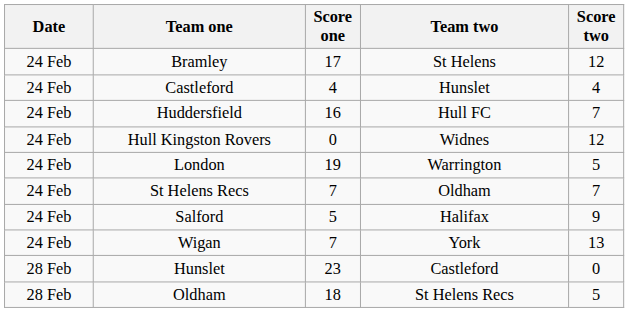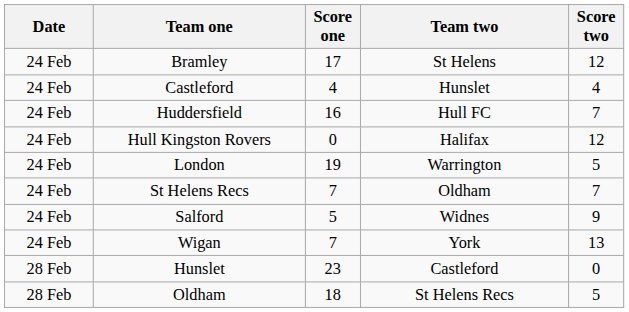Hull Kingston Rovers | Team two: Widnes -> Halifax
Salford | Team two: Halifax -> Widnes
